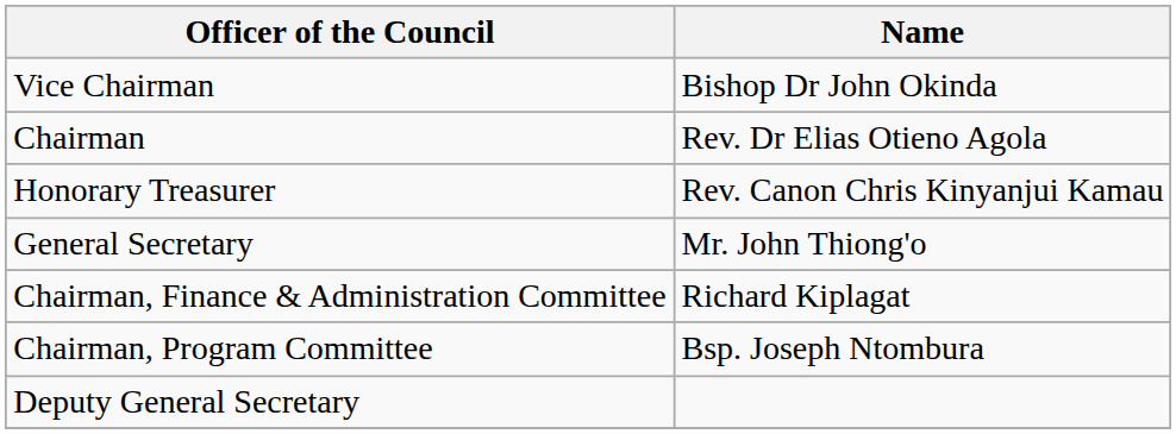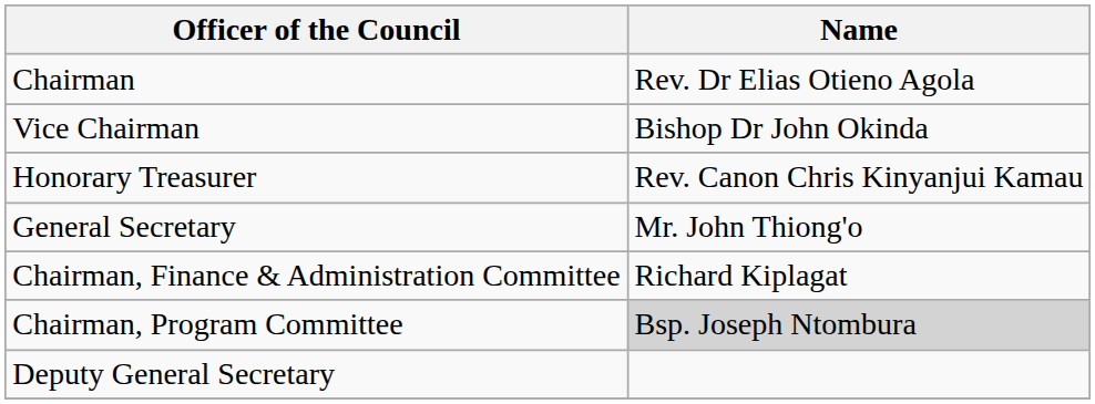rows swapped: Chairman <-> Vice Chairman
Chairman, Program Committee | Name: no background -> lightgrey background
